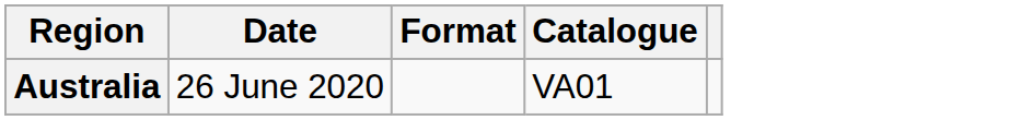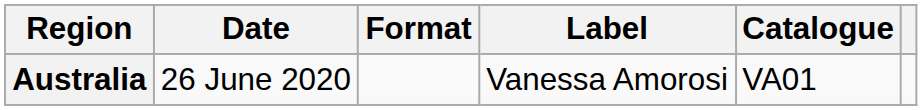+ column: Label | Vanessa Amorosi
